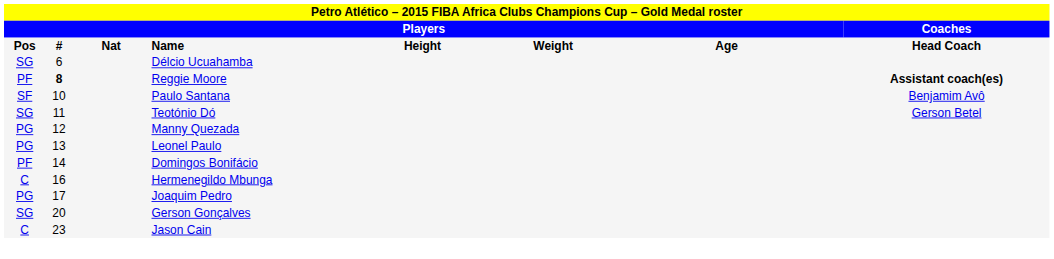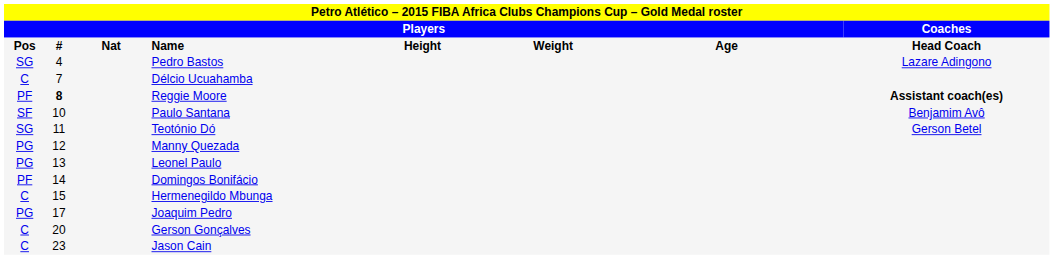+ row: SG | 4 | Pedro Bastos | Lazare Adingono
Délcio Ucuahamba | column 1: SG -> C
Délcio Ucuahamba | column 2: 6 -> 7
Hermenegildo Mbunga | column 2: 16 -> 15
Gerson Gonçalves | column 1: SG -> C
